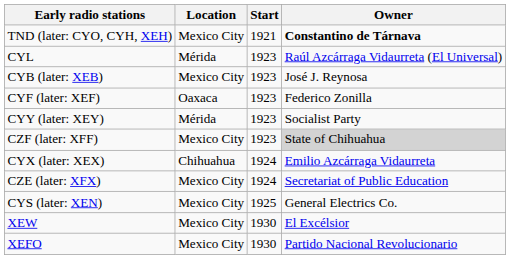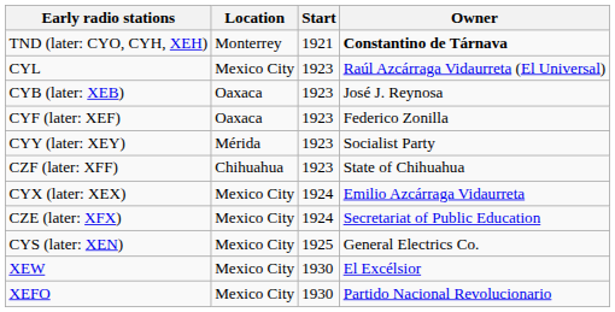TND (later: CYO, CYH, XEH) | Location: Mexico City -> Monterrey
CYL | Location: Mérida -> Mexico City
CYB (later: XEB) | Location: Mexico City -> Oaxaca
CZF (later: XFF) | Location: Mexico City -> Chihuahua
CZF (later: XFF) | Owner: lightgrey background -> no background
CYX (later: XEX) | Location: Chihuahua -> Mexico City
